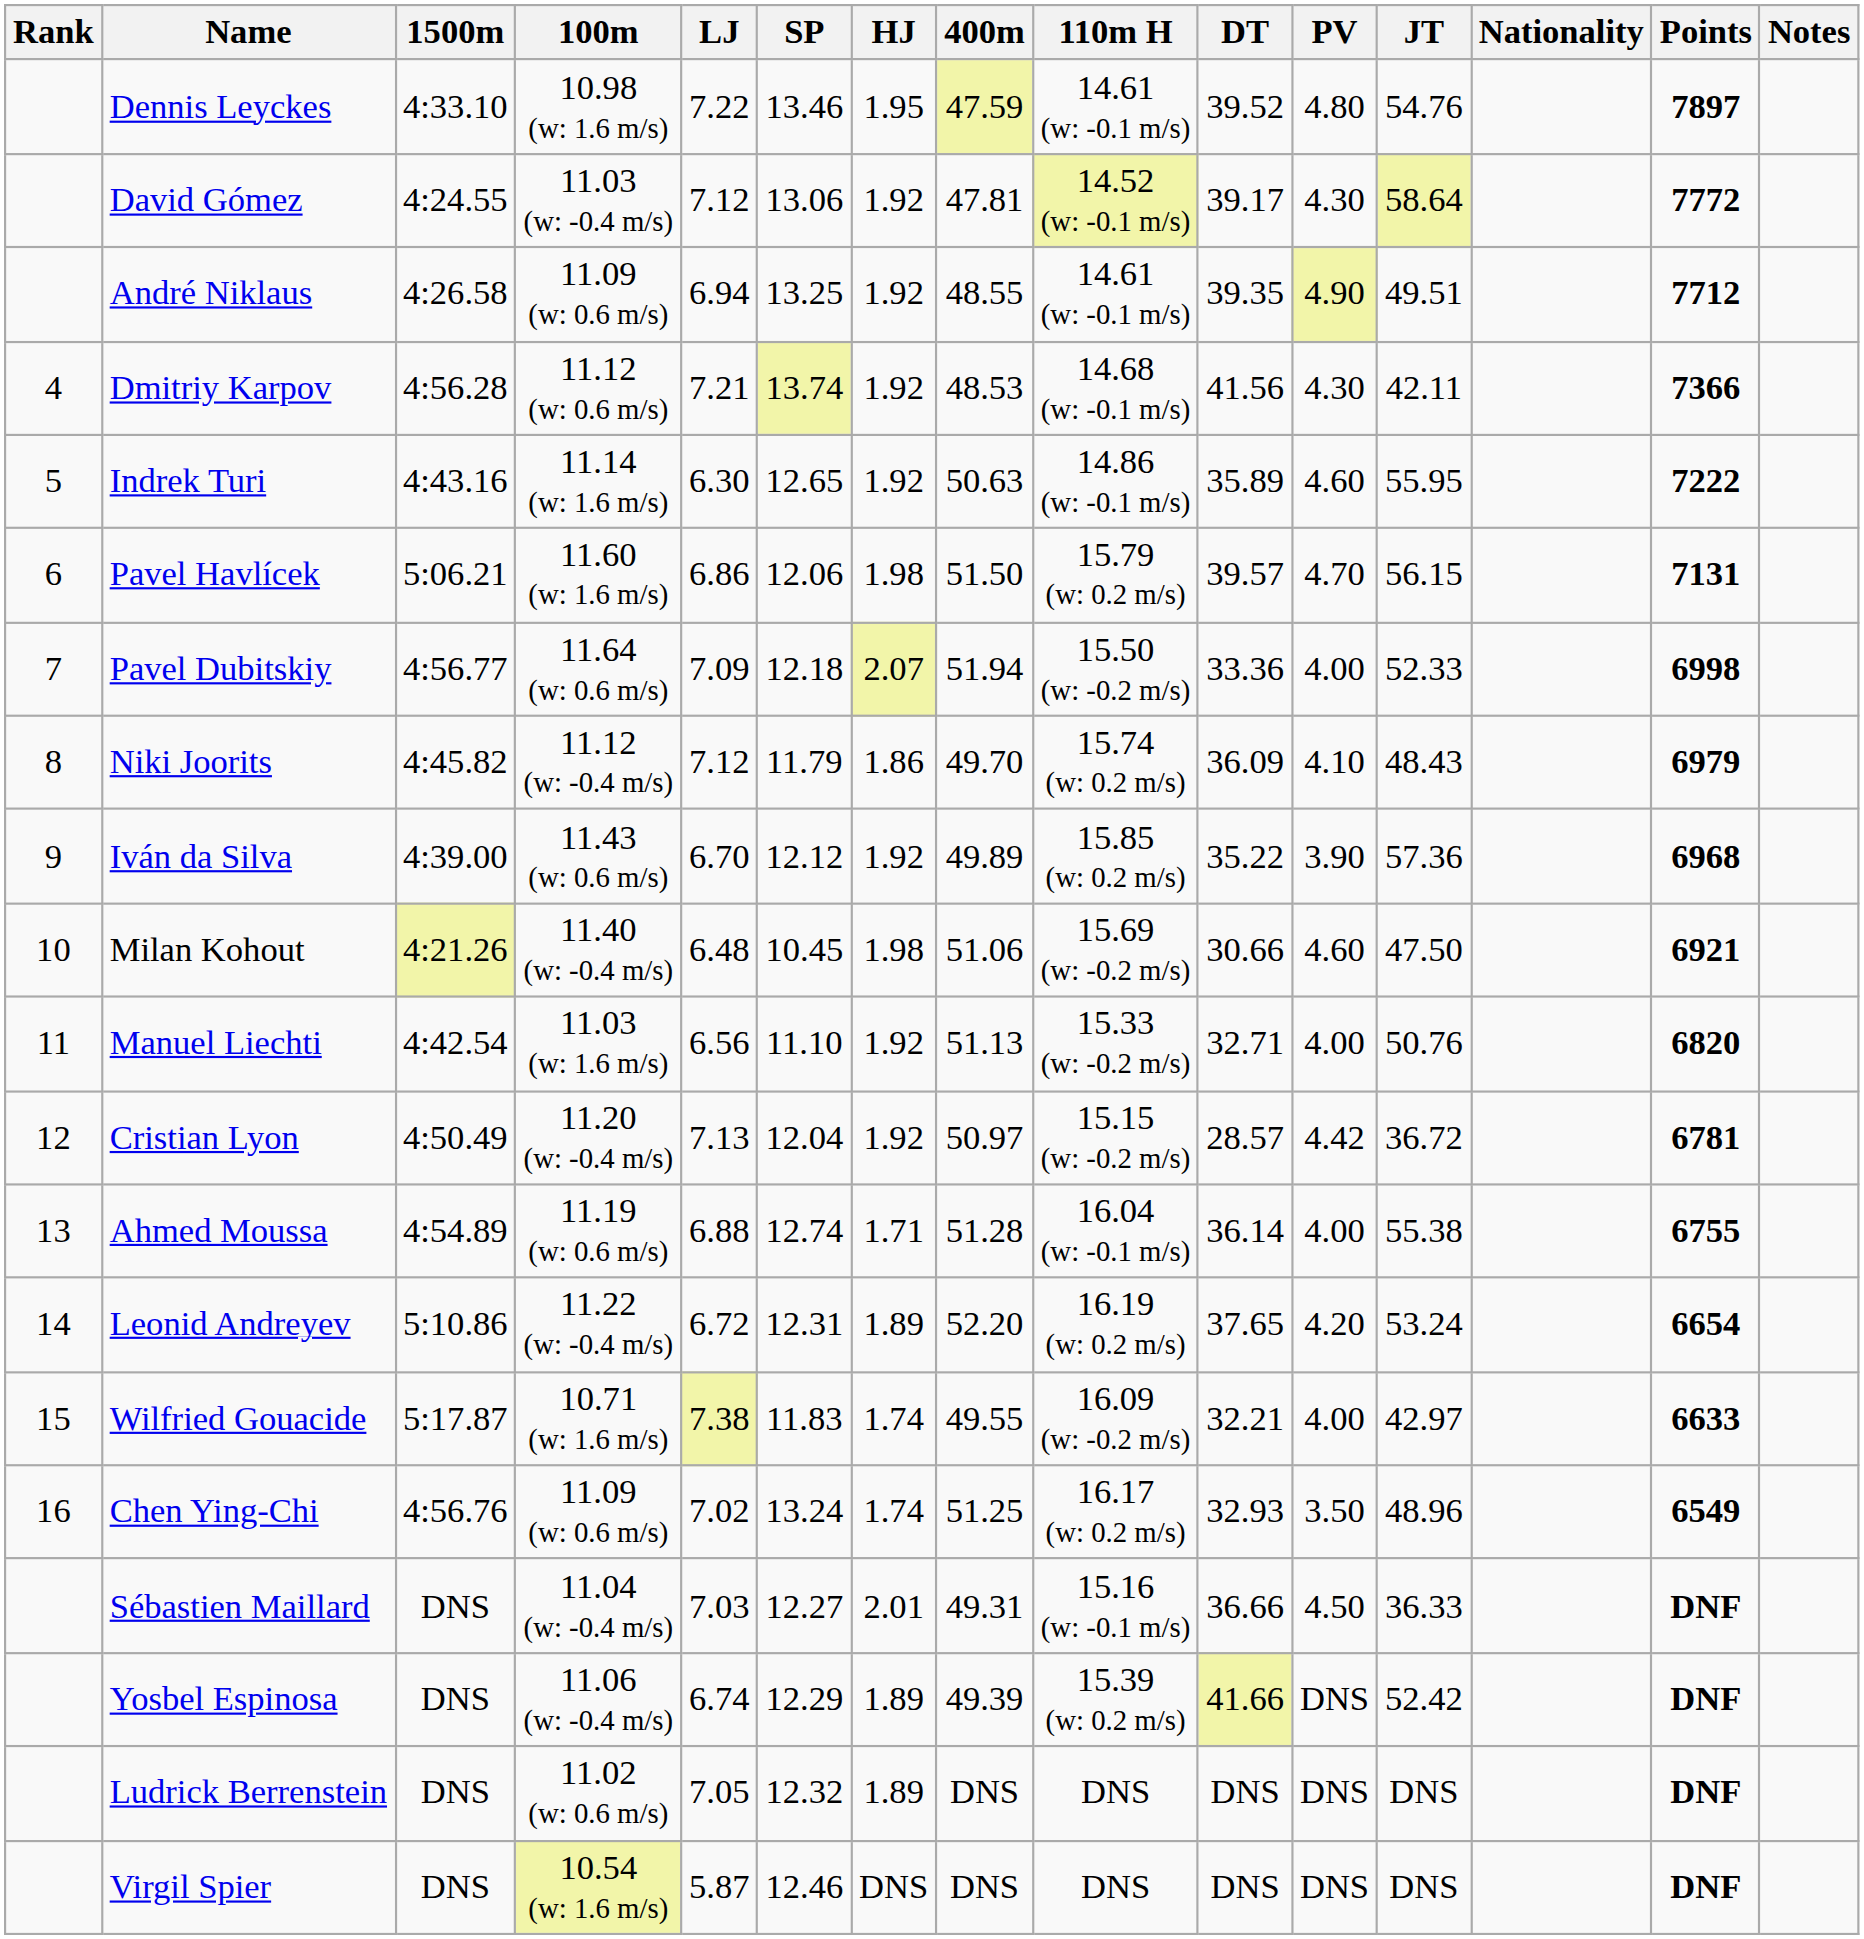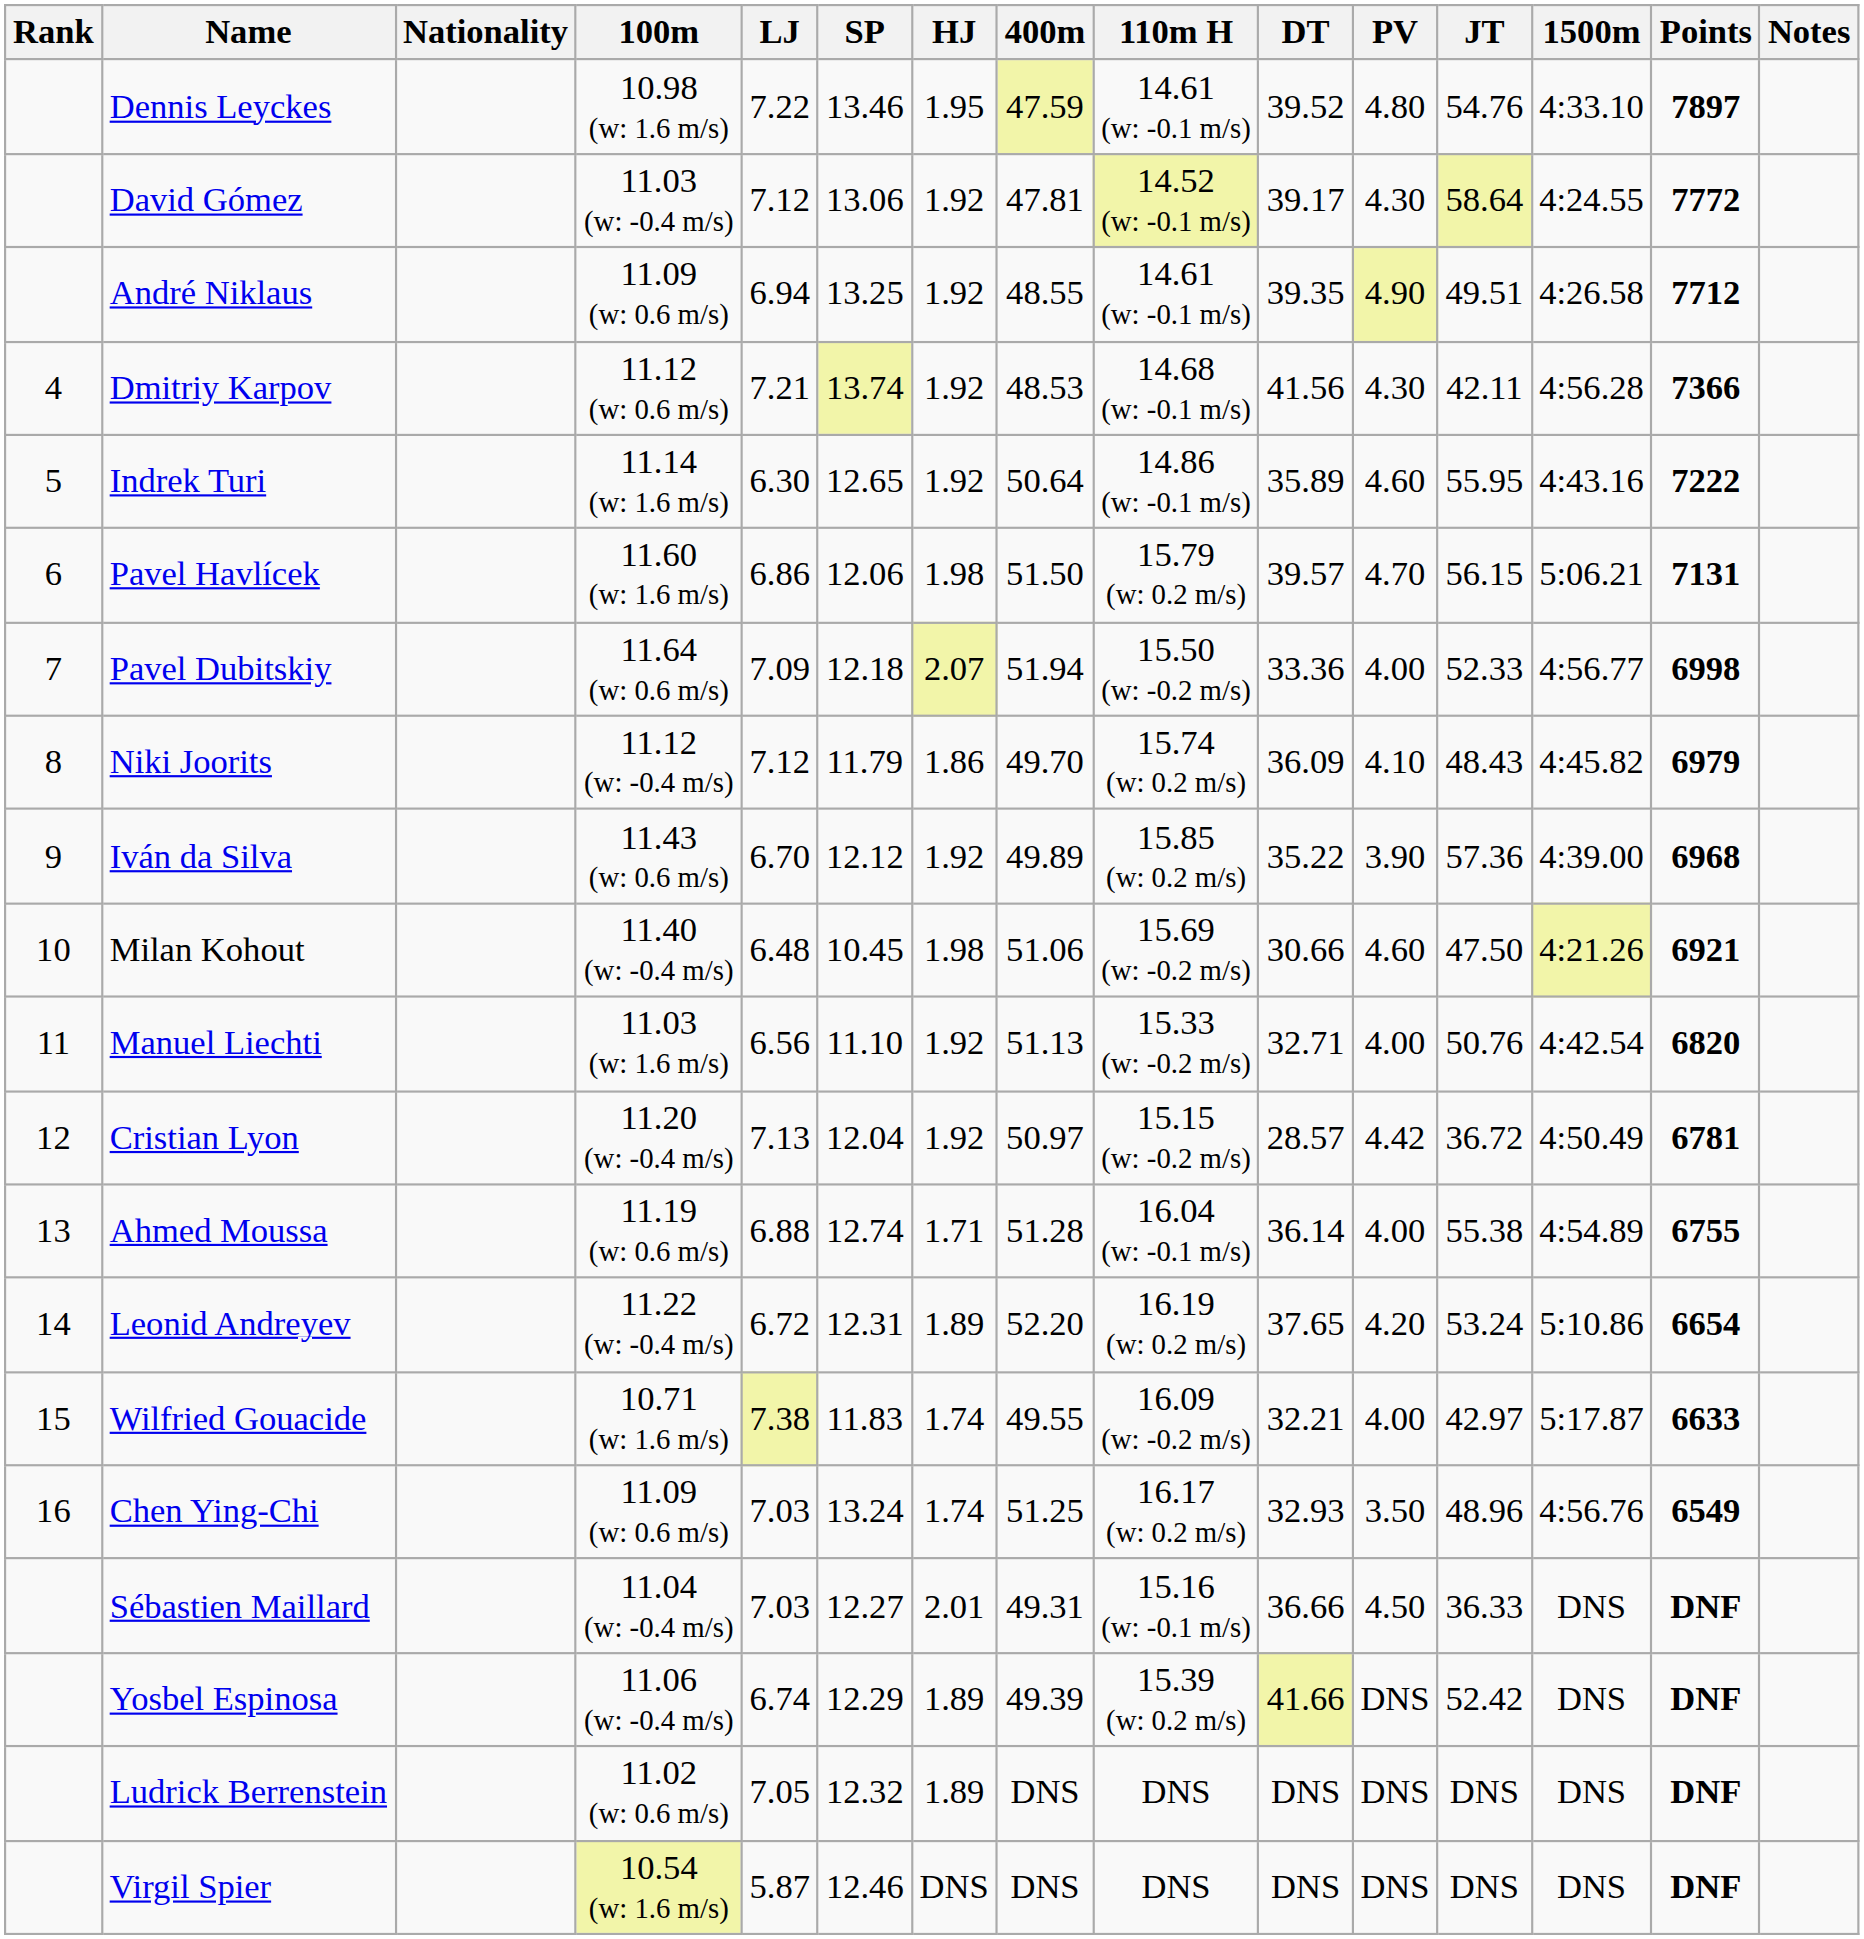columns swapped: Nationality <-> 1500m
Indrek Turi | 400m: 50.63 -> 50.64
Chen Ying-Chi | LJ: 7.02 -> 7.03
